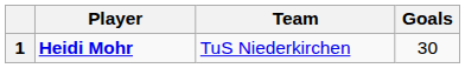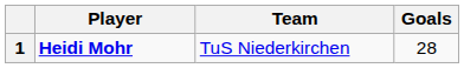1 | Goals: 30 -> 28
